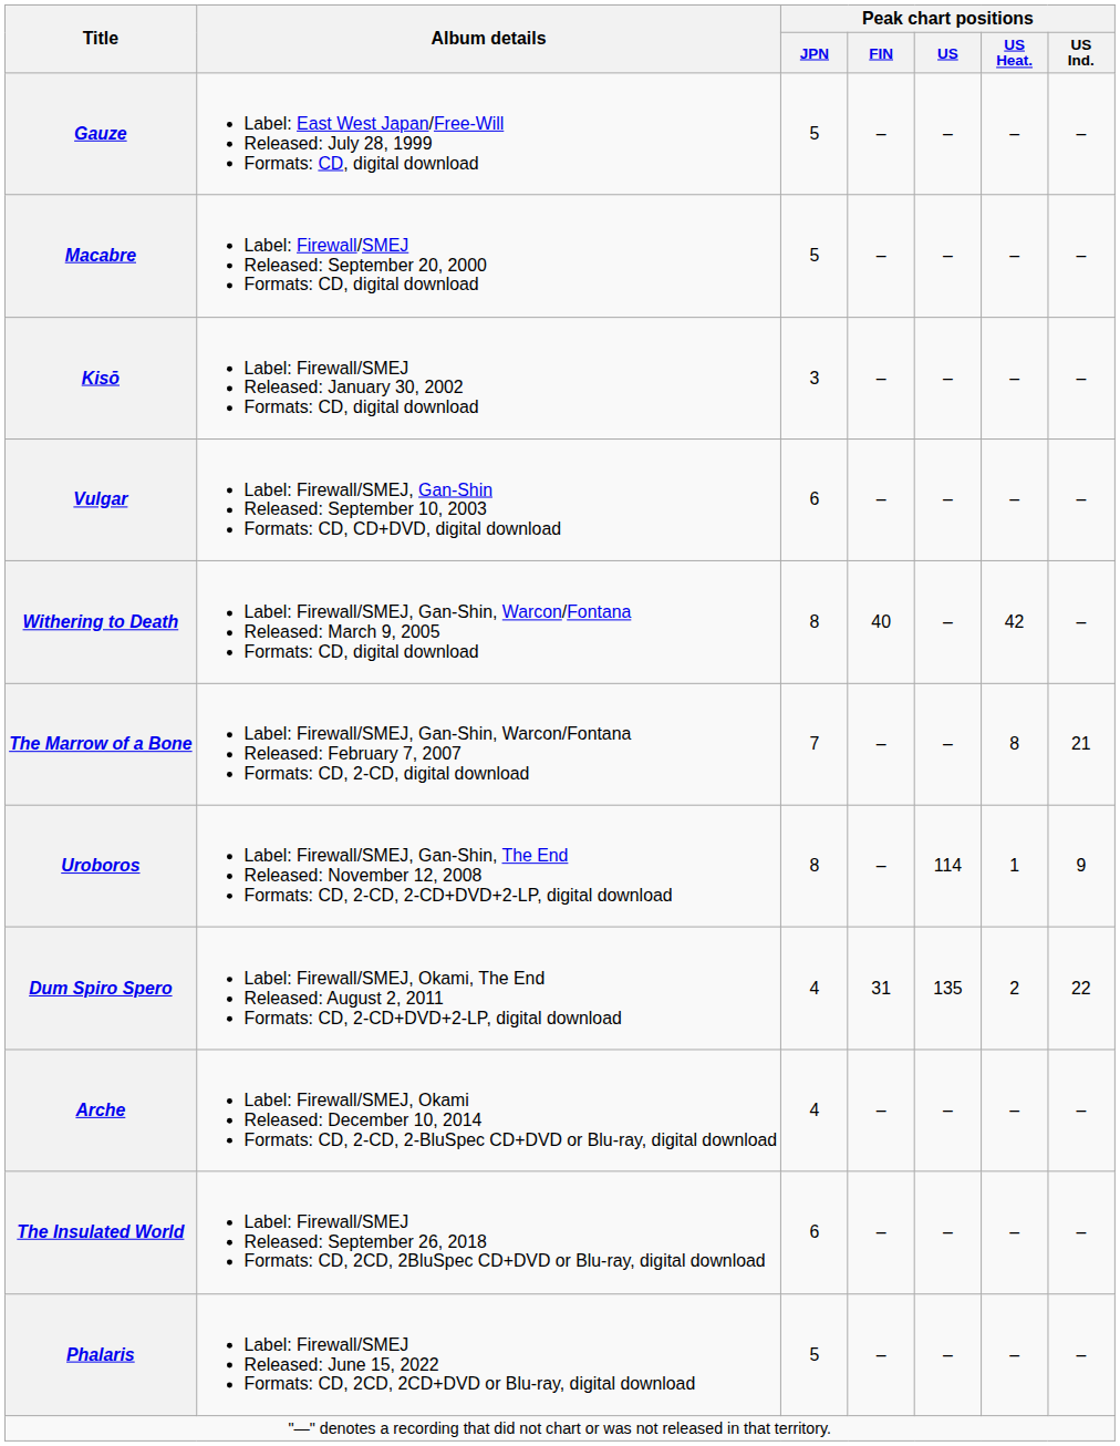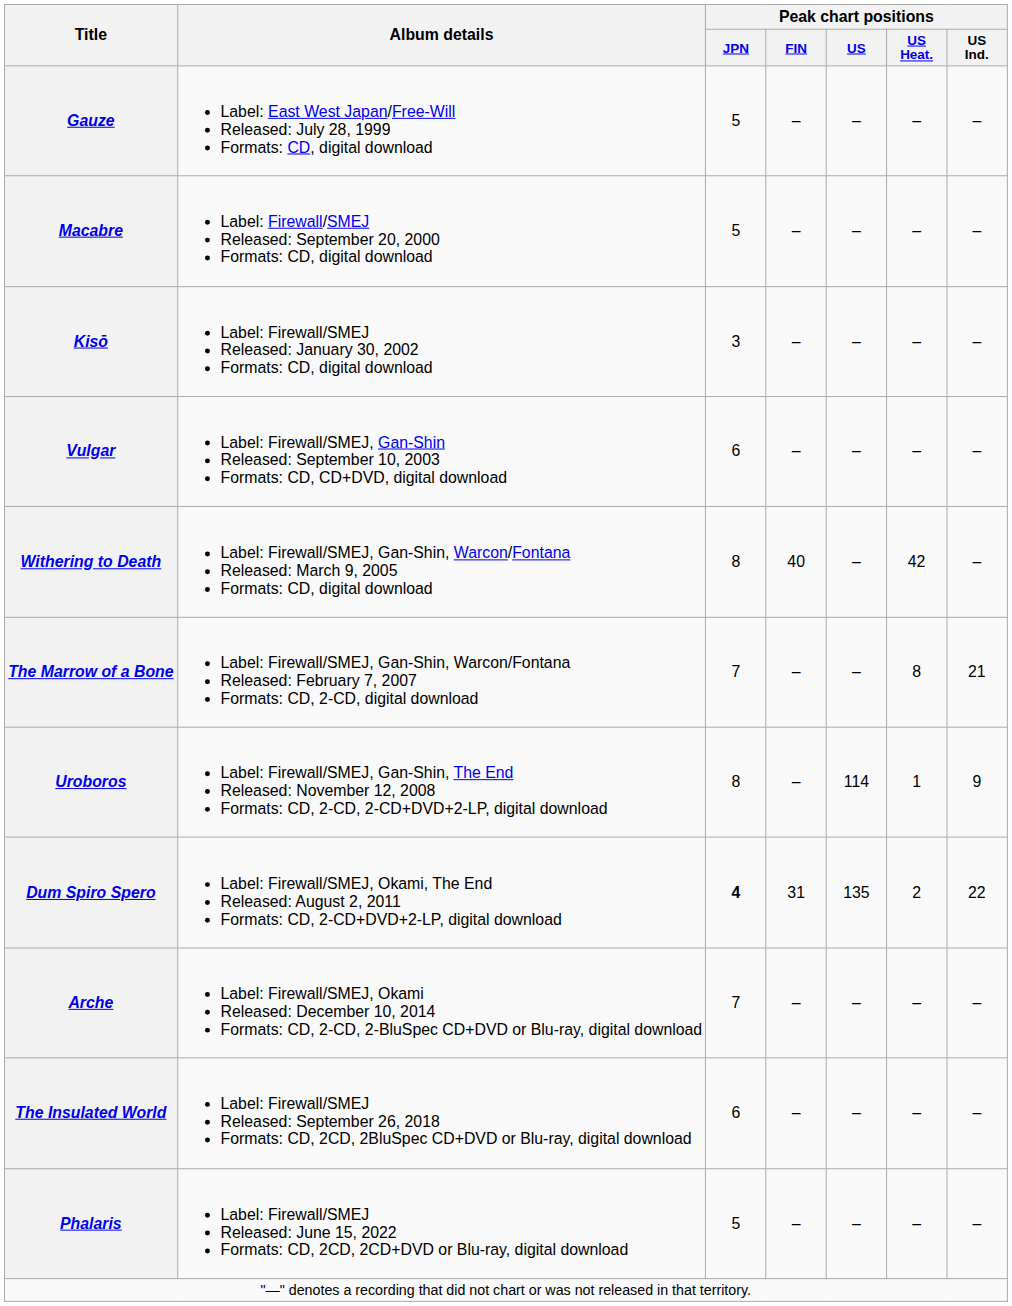Dum Spiro Spero | Peak chart positions / JPN: normal -> bold
Arche | Peak chart positions / JPN: 4 -> 7
